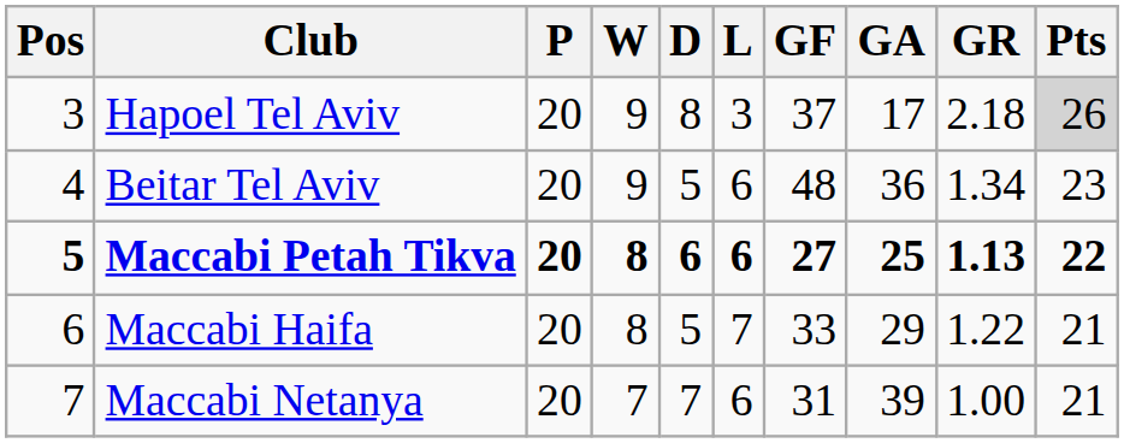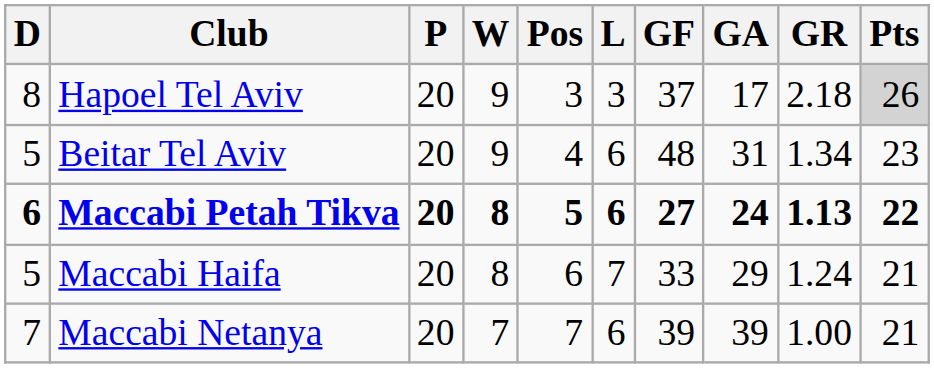columns swapped: Pos <-> D
Beitar Tel Aviv | GA: 36 -> 31
Maccabi Petah Tikva | GA: 25 -> 24
Maccabi Haifa | GR: 1.22 -> 1.24
Maccabi Netanya | GF: 31 -> 39
